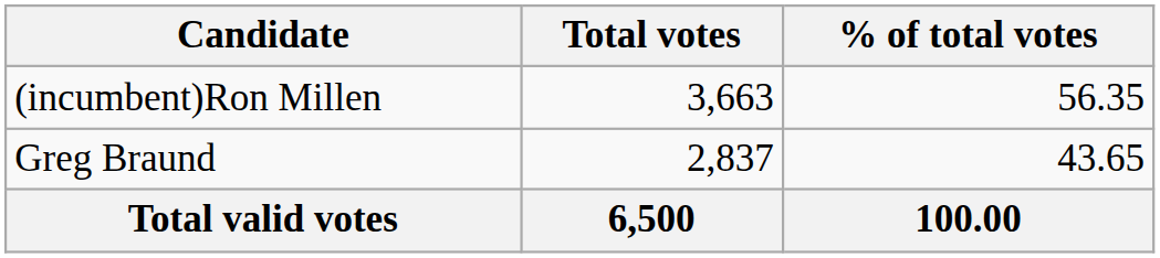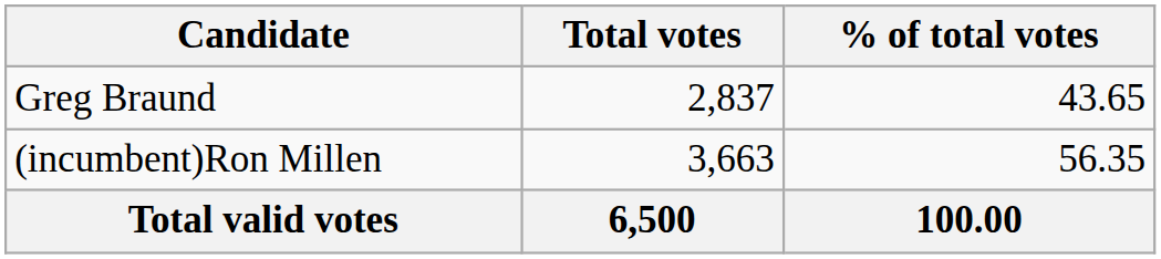rows swapped: (incumbent)Ron Millen <-> Greg Braund
